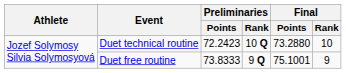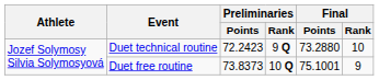Duet technical routine | Preliminaries / Rank: 10 Q -> 9 Q
Duet free routine | Preliminaries / Points: 73.8333 -> 73.8373
Duet free routine | Preliminaries / Rank: 9 Q -> 10 Q
